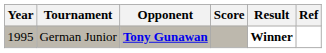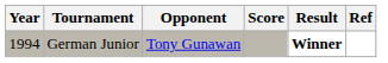German Junior | Year: 1995 -> 1994
German Junior | Opponent: bold -> normal
